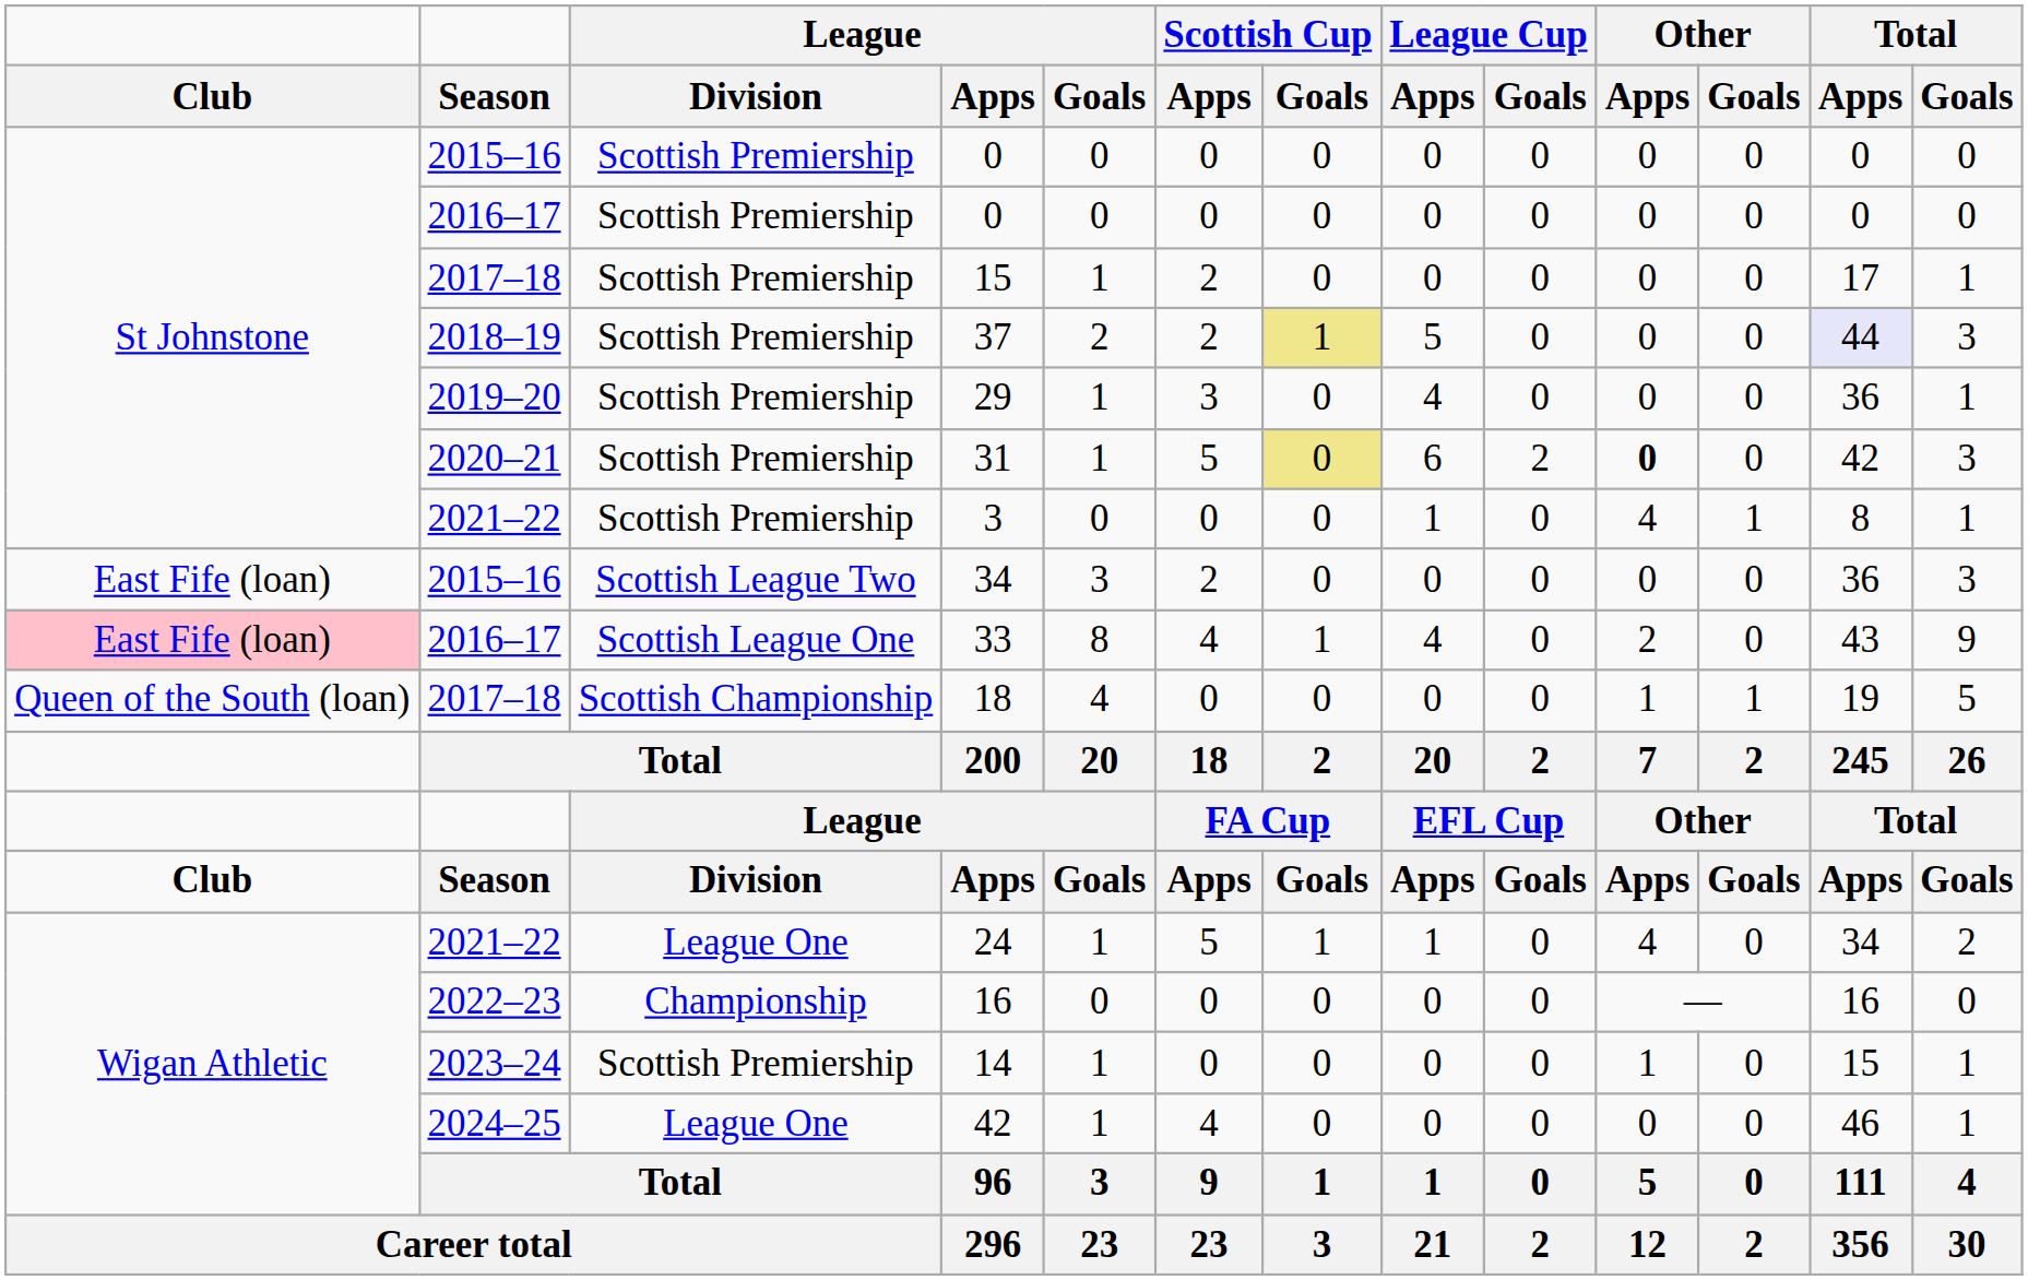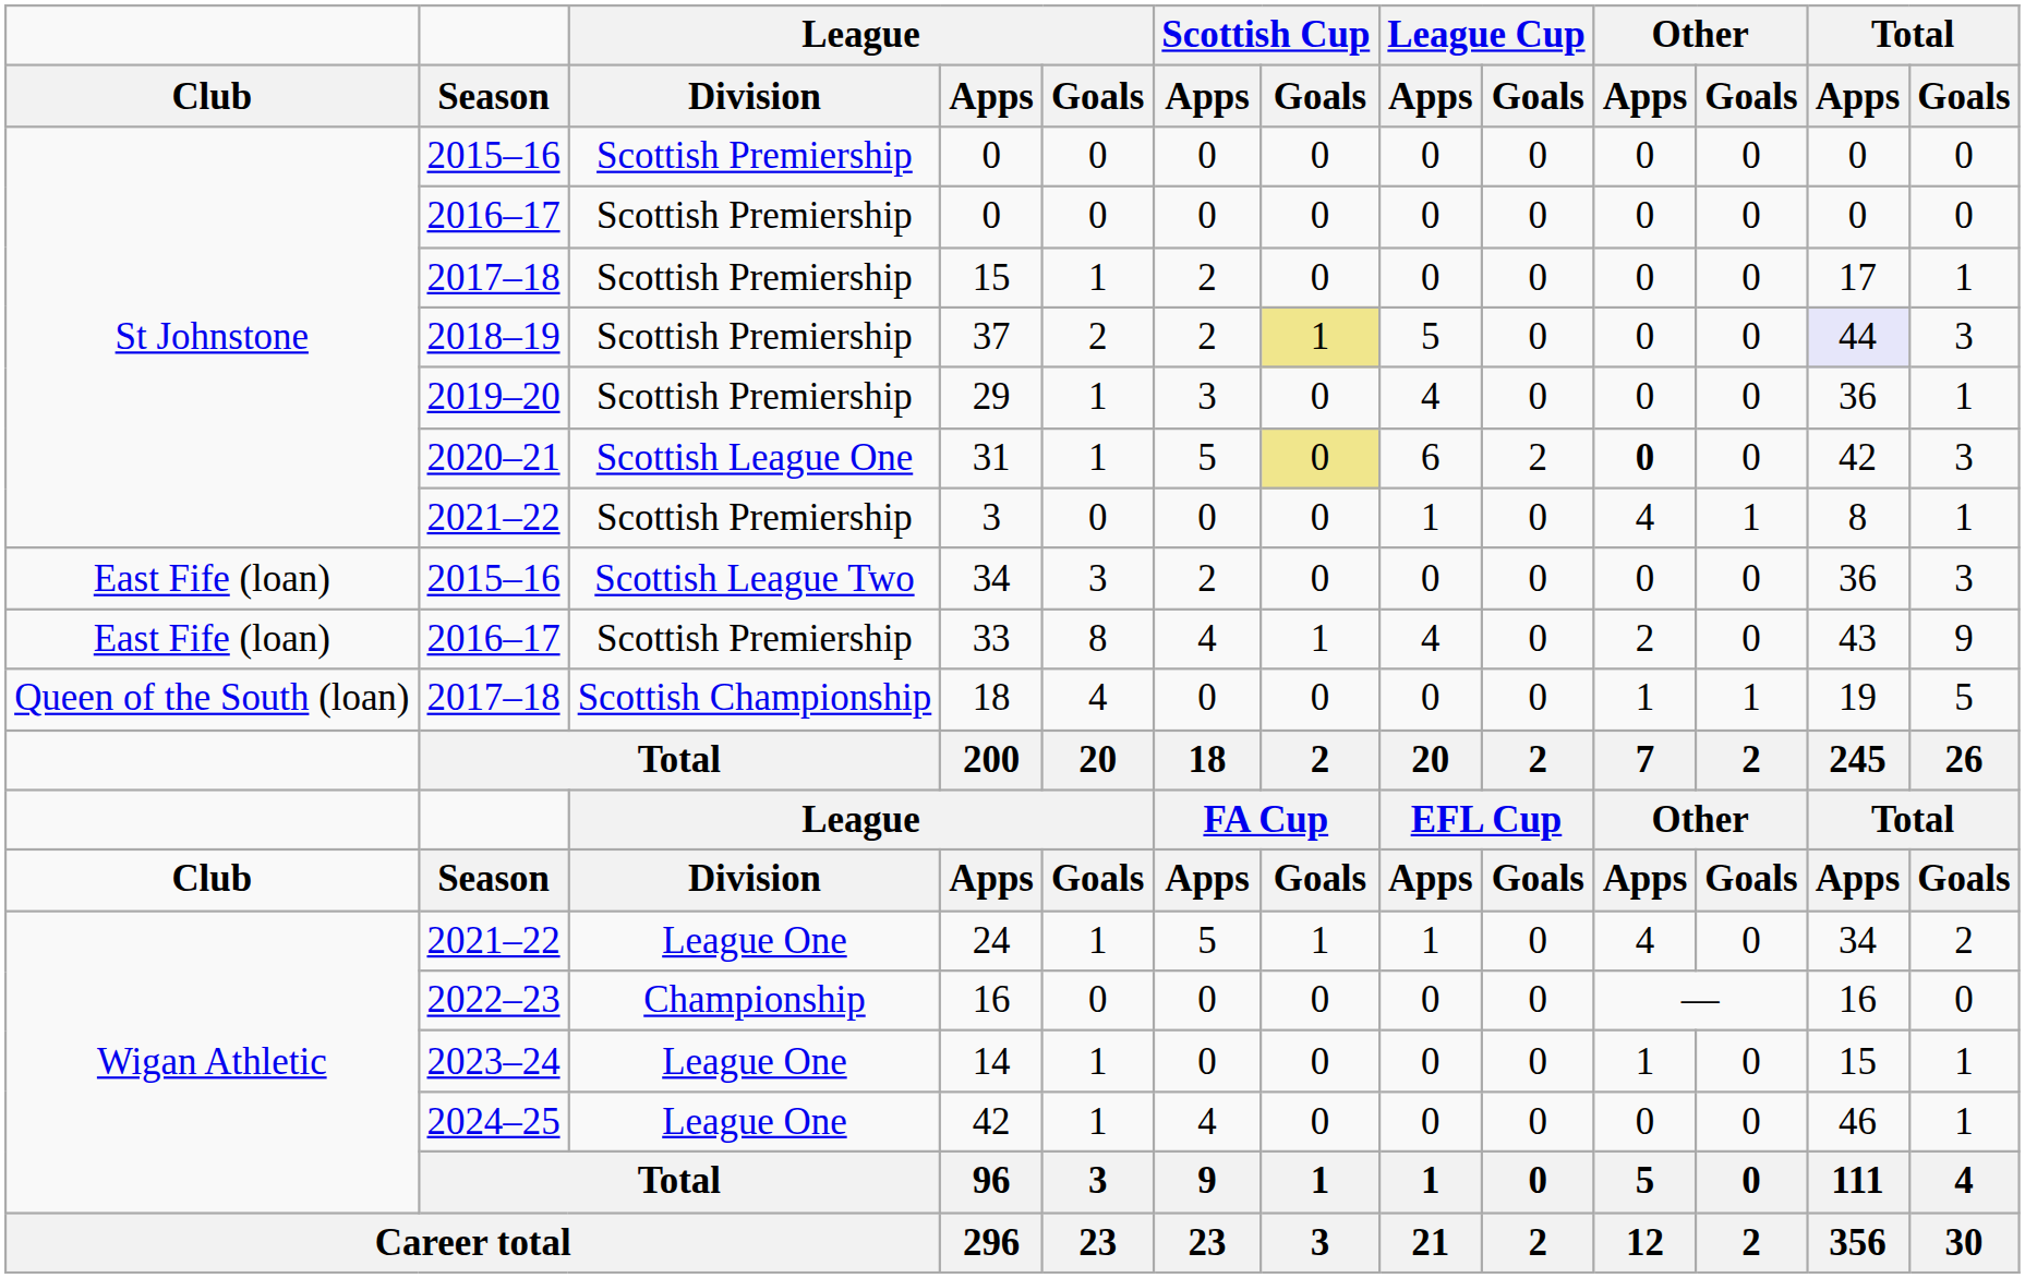31 | League / Division: Scottish Premiership -> Scottish League One
33 | Club: pink background -> no background
33 | League / Division: Scottish League One -> Scottish Premiership
14 | League / Division: Scottish Premiership -> League One
